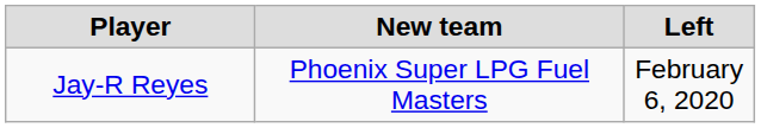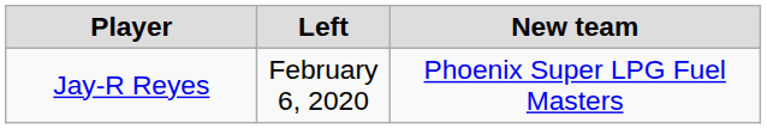columns swapped: Left <-> New team
